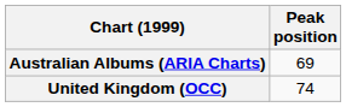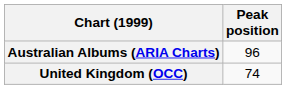Australian Albums (ARIA Charts) | Peak position: 69 -> 96
